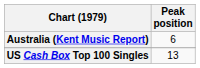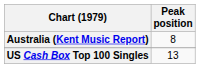Australia (Kent Music Report) | Peak position: 6 -> 8
